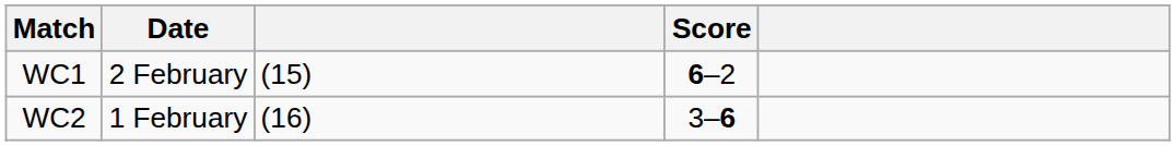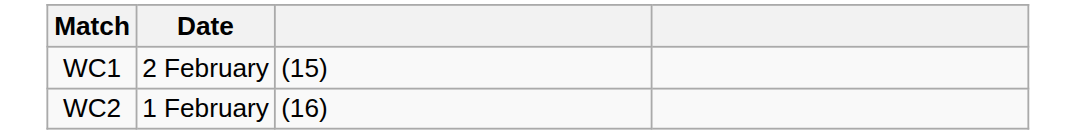- column: Score | 6–2 | 3–6
